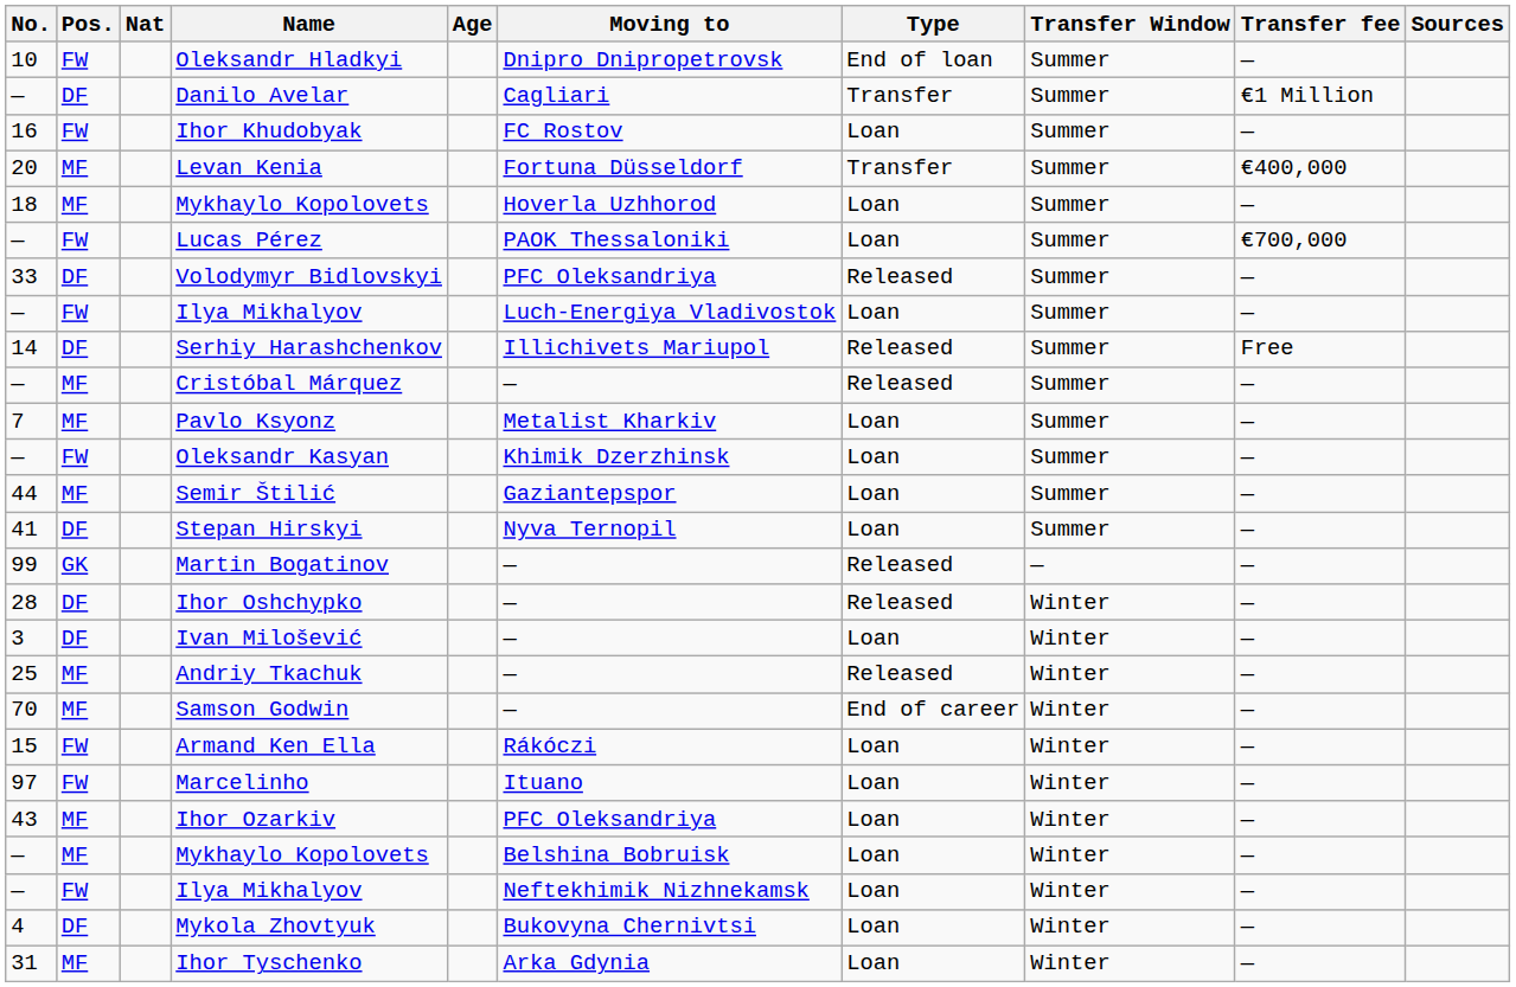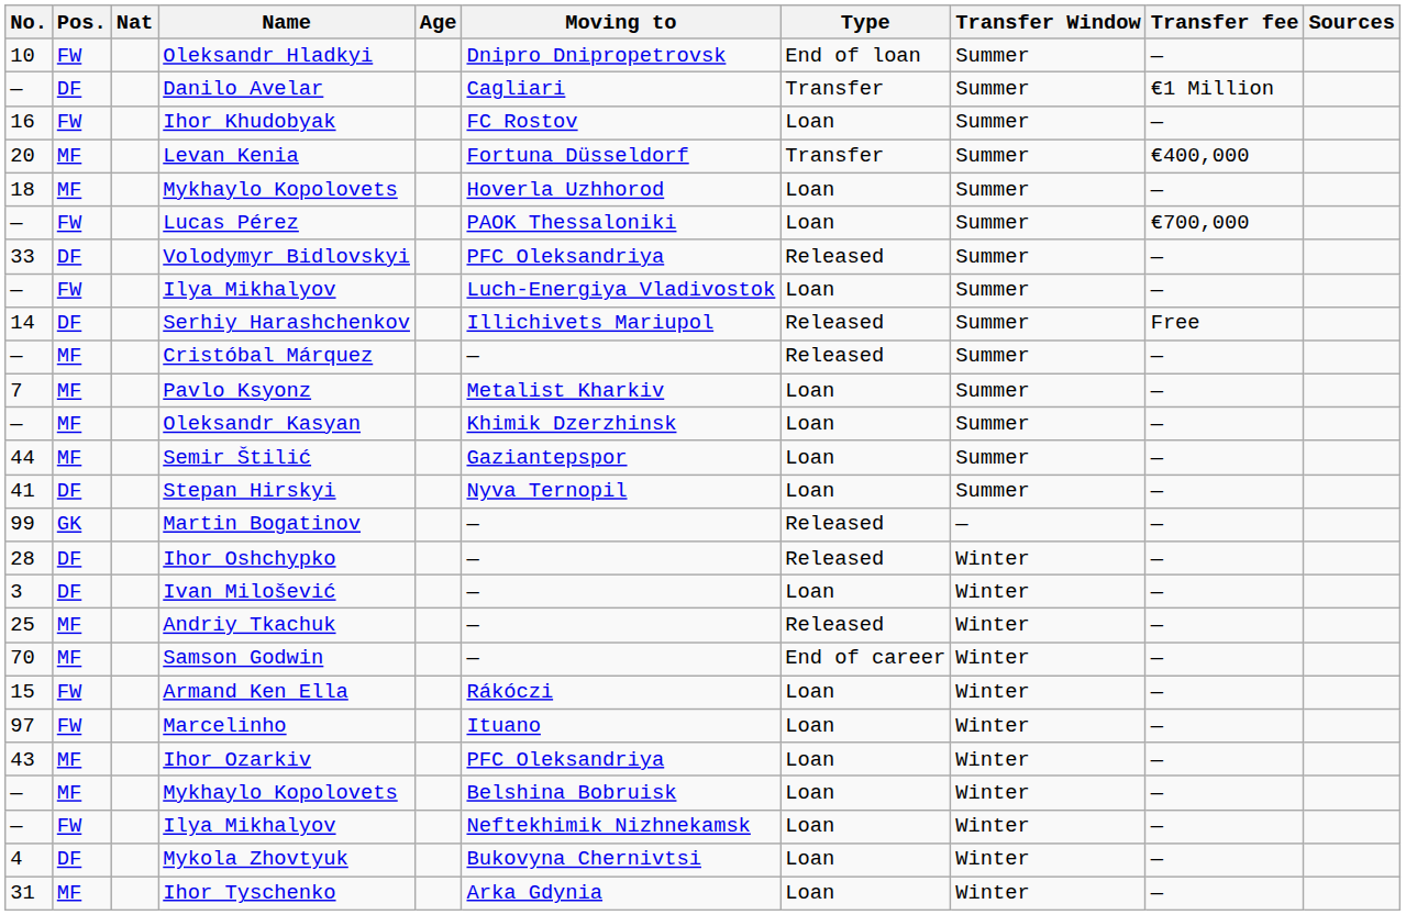Oleksandr Kasyan | Pos.: FW -> MF
